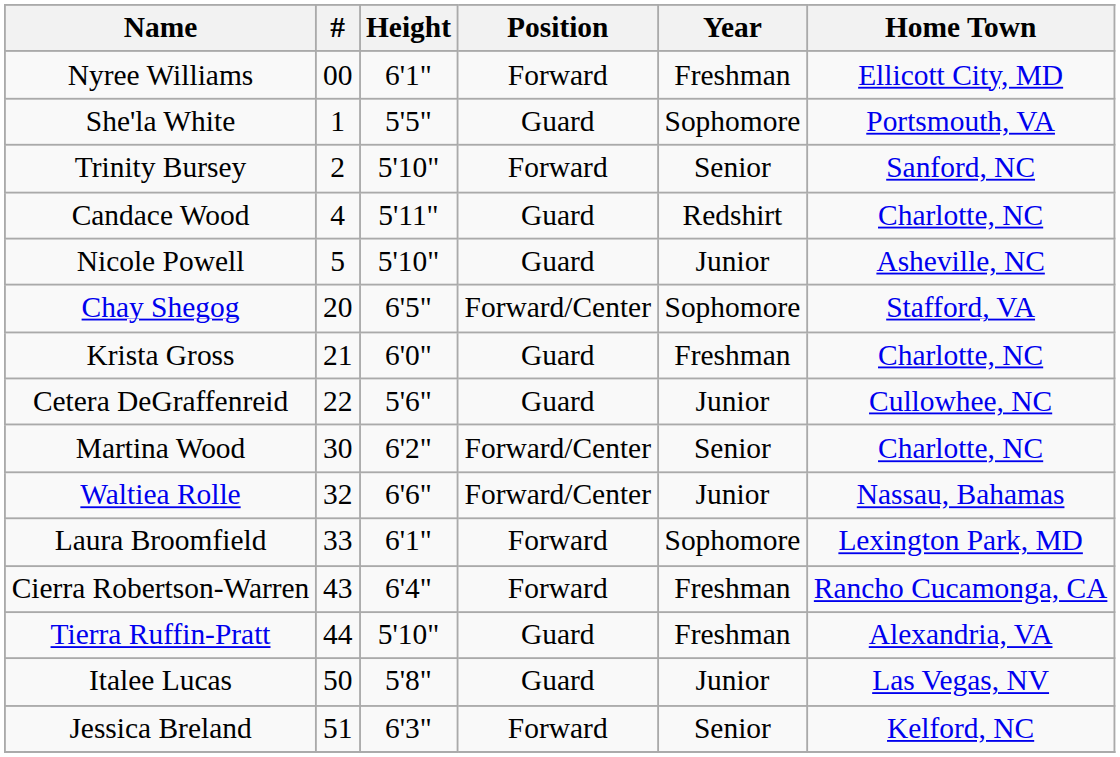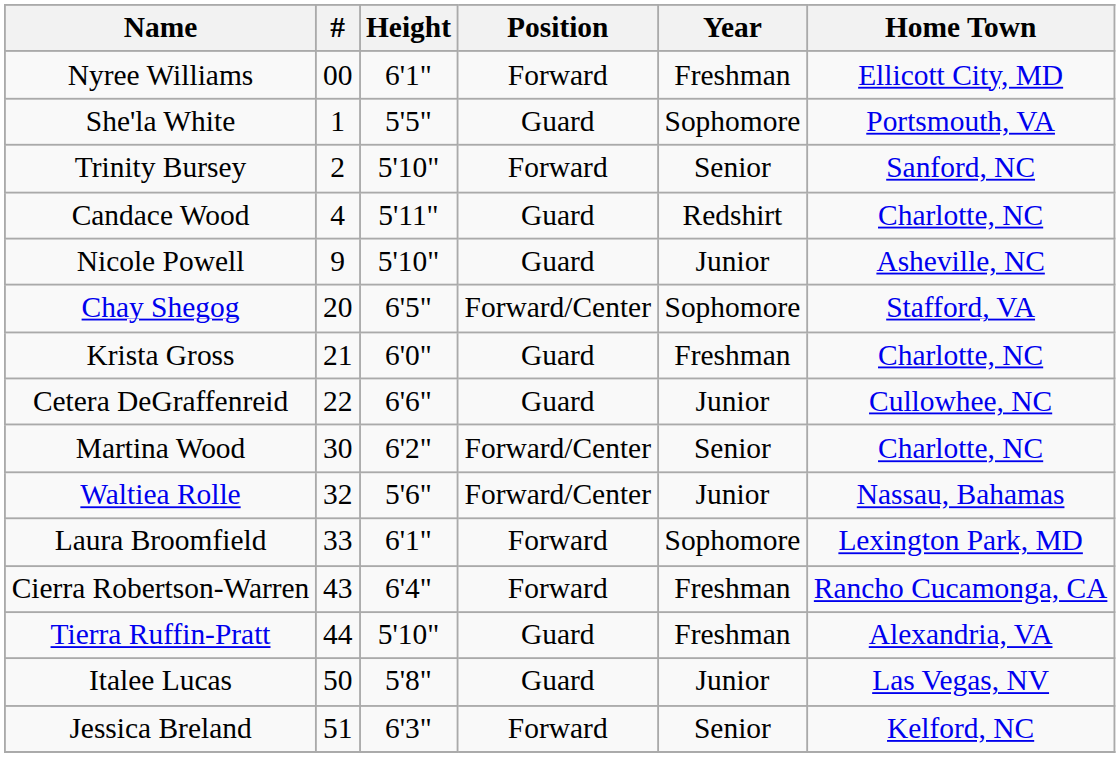Nicole Powell | #: 5 -> 9
Cetera DeGraffenreid | Height: 5'6" -> 6'6"
Waltiea Rolle | Height: 6'6" -> 5'6"
